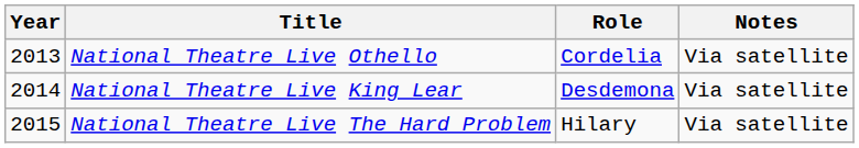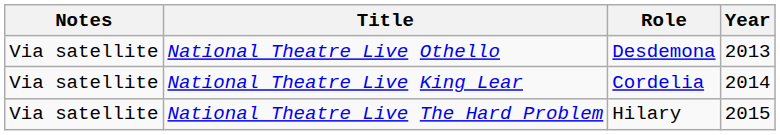columns swapped: Year <-> Notes
National Theatre Live Othello | Role: Cordelia -> Desdemona
National Theatre Live King Lear | Role: Desdemona -> Cordelia
